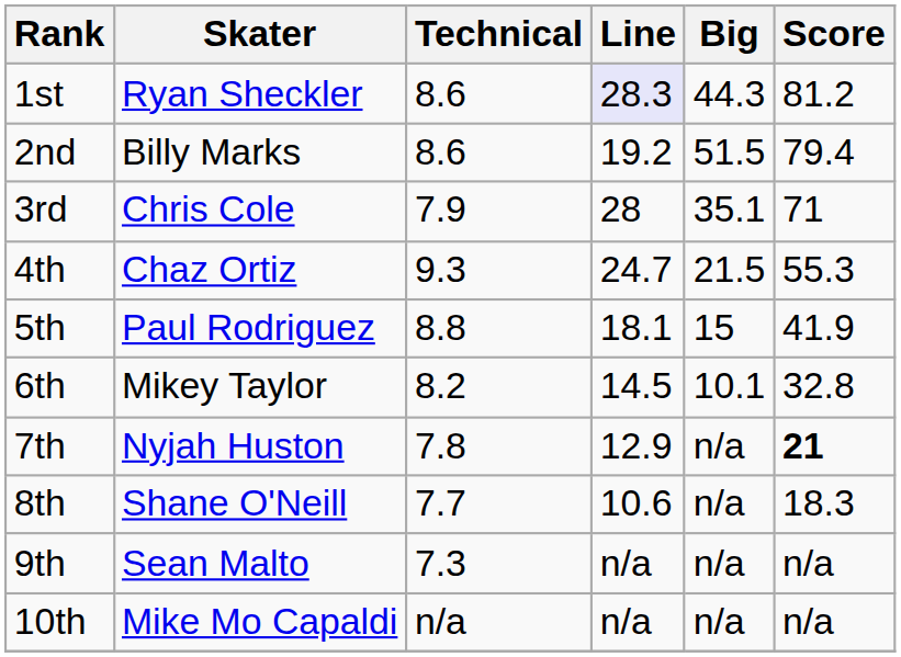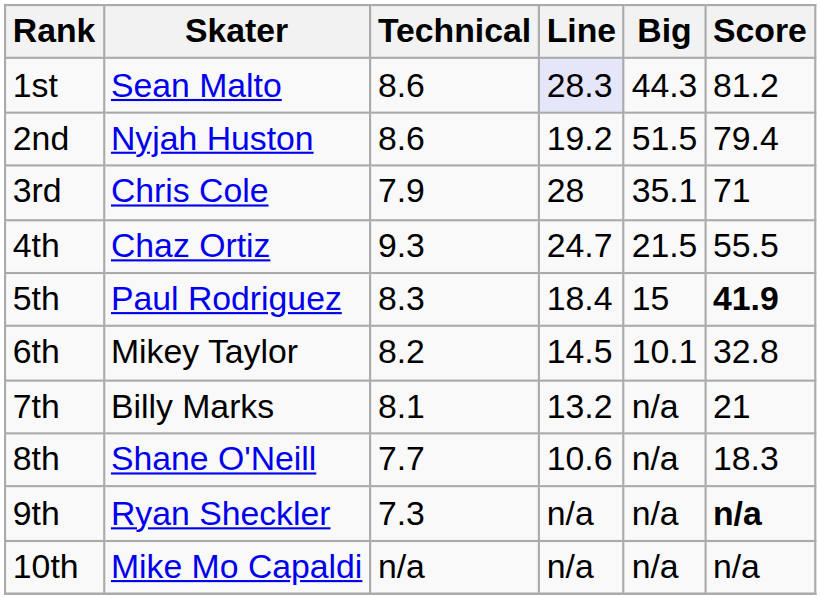1st | Skater: Ryan Sheckler -> Sean Malto
2nd | Skater: Billy Marks -> Nyjah Huston
4th | Score: 55.3 -> 55.5
5th | Technical: 8.8 -> 8.3
5th | Line: 18.1 -> 18.4
5th | Score: normal -> bold
7th | Skater: Nyjah Huston -> Billy Marks
7th | Technical: 7.8 -> 8.1
7th | Line: 12.9 -> 13.2
7th | Score: bold -> normal
9th | Skater: Sean Malto -> Ryan Sheckler
9th | Score: normal -> bold
